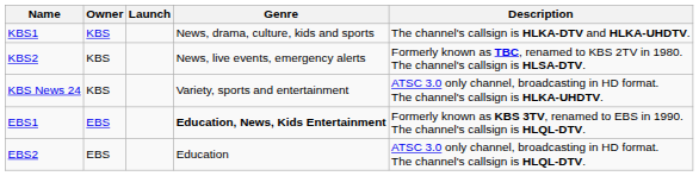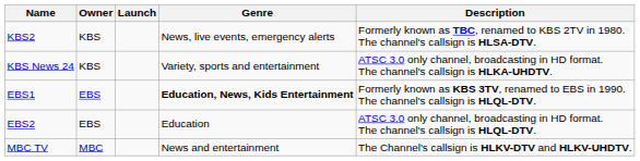- row: KBS1 | KBS | News, drama, culture, kids and sports | The channel's callsign is HLKA-DTV and HLKA-UHDTV.
+ row: MBC TV | MBC | News and entertainment | The Channel's callsign is HLKV-DTV and HLKV-UHDTV.
